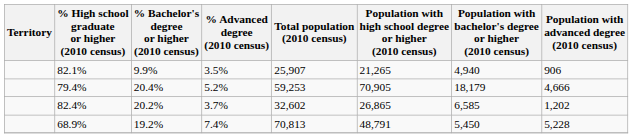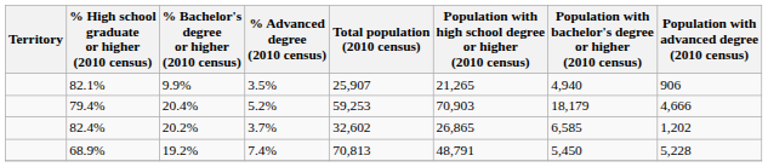79.4% | Population with high school degree or higher (2010 census): 70,905 -> 70,903
